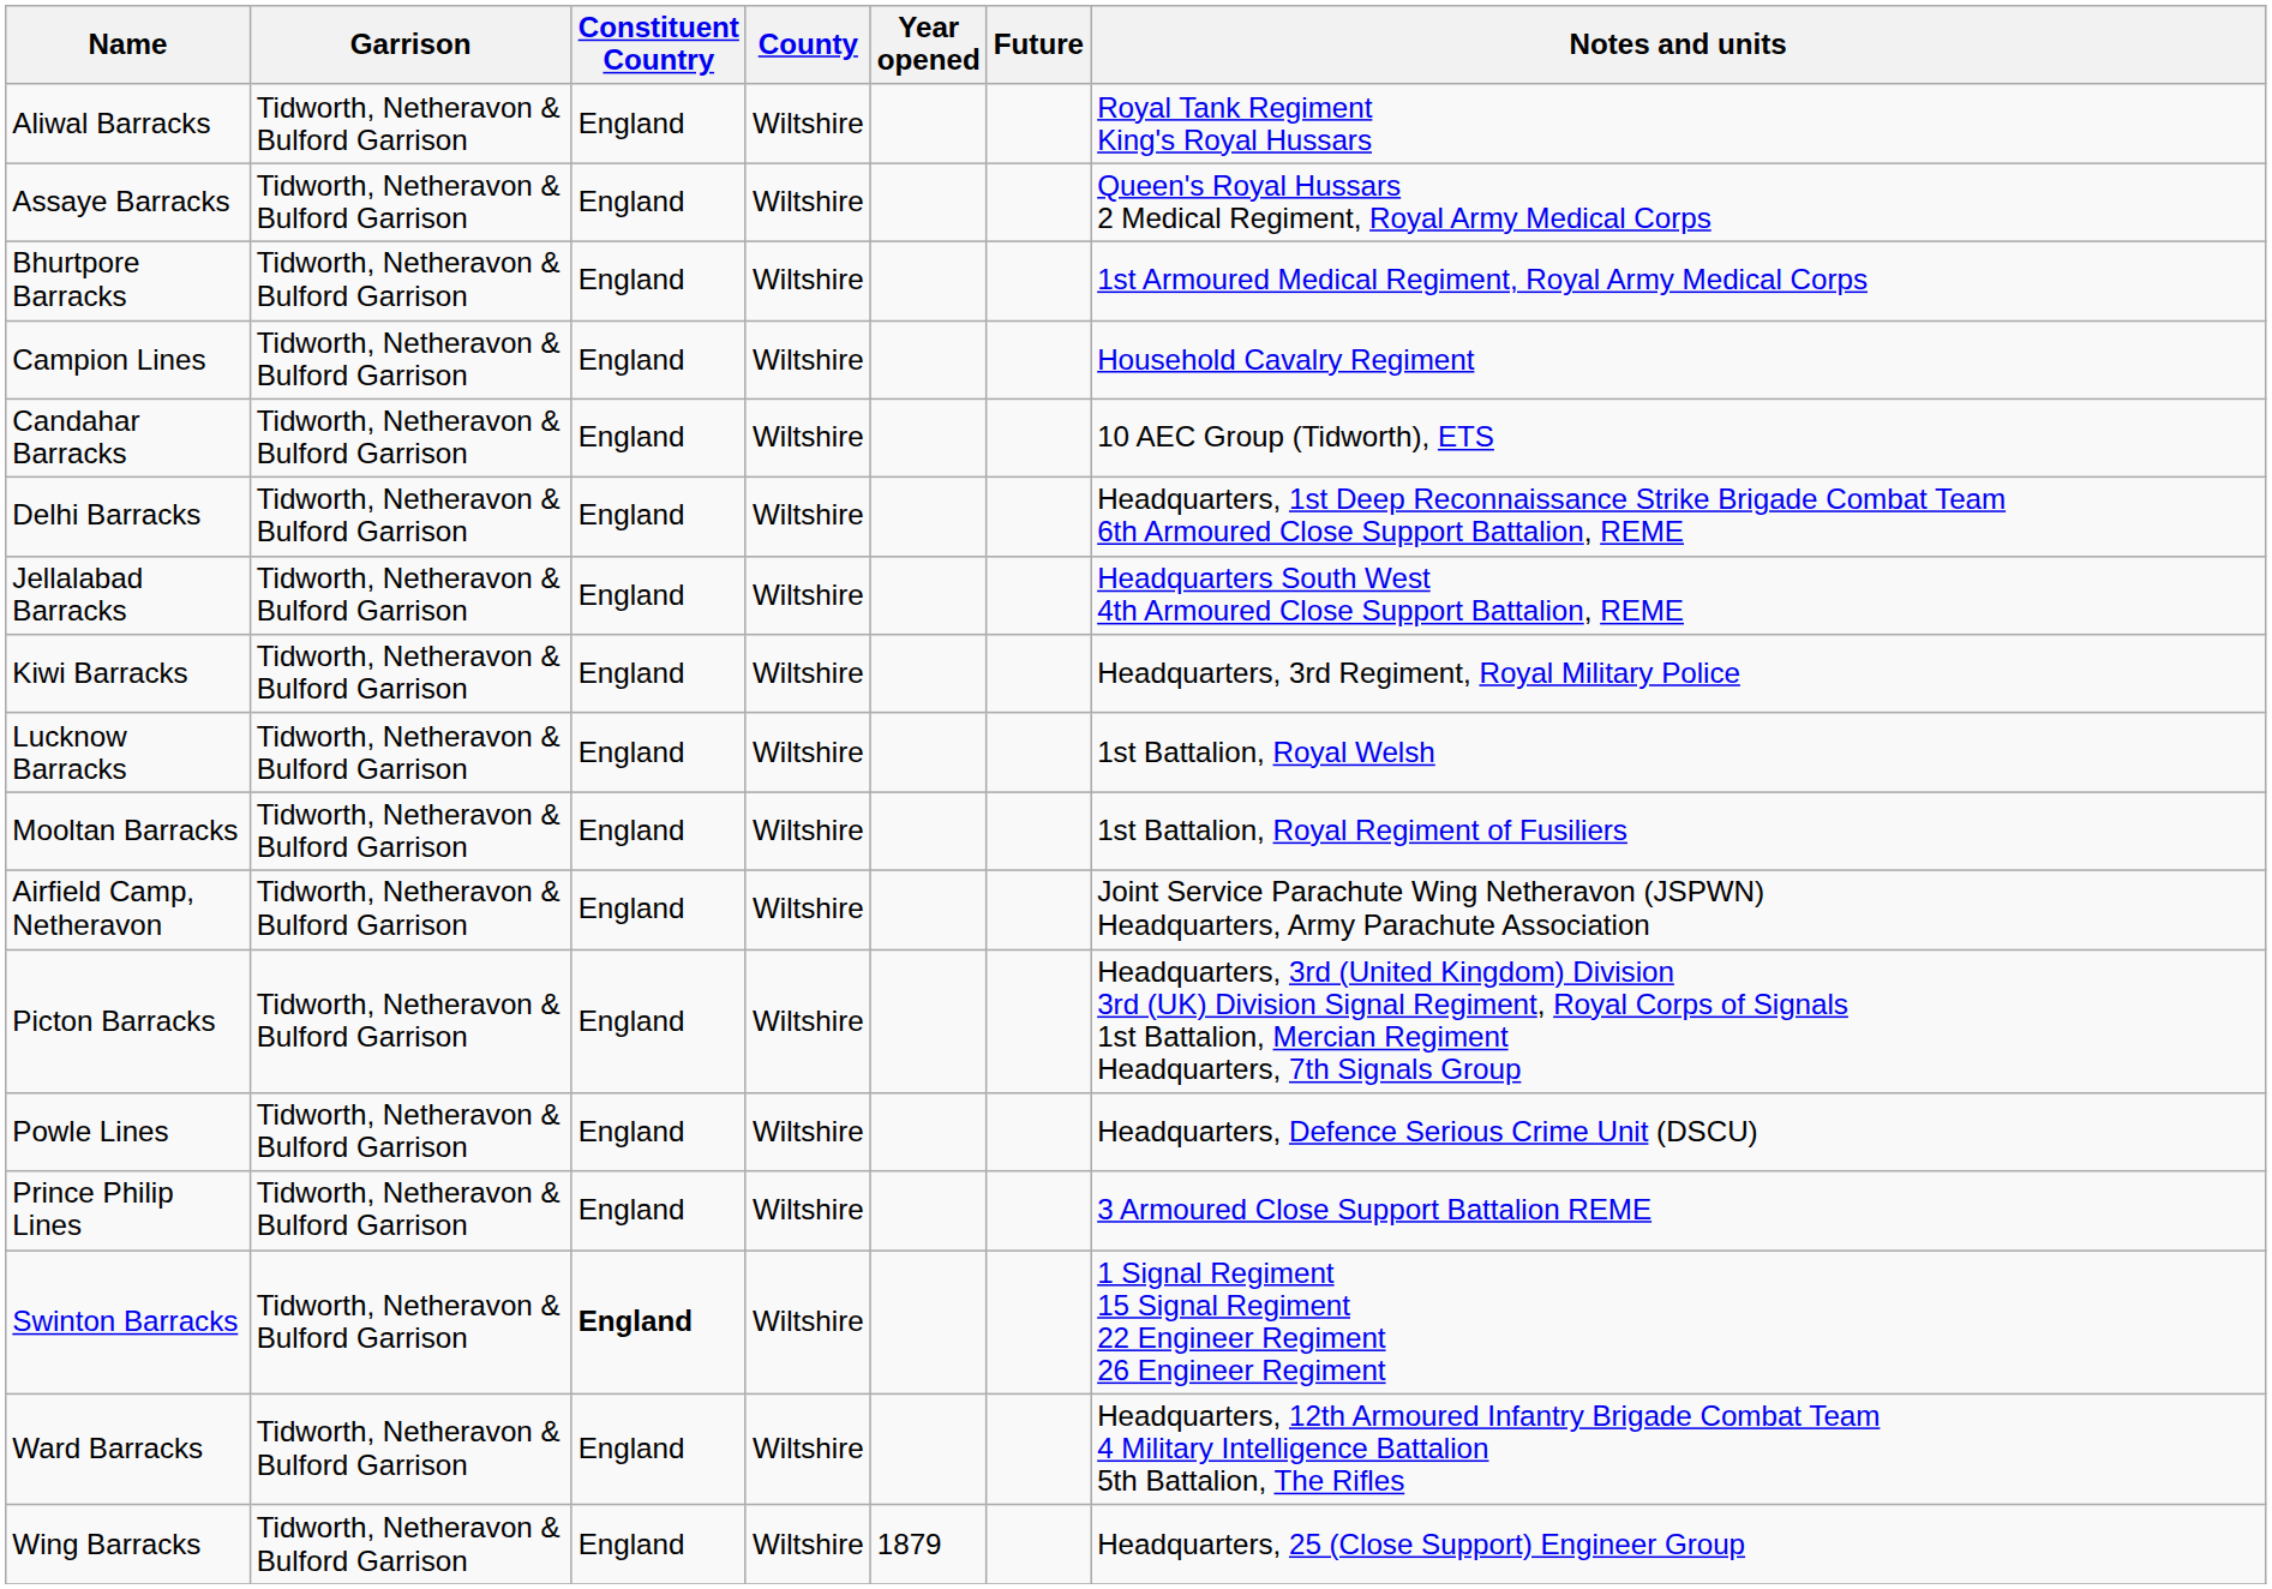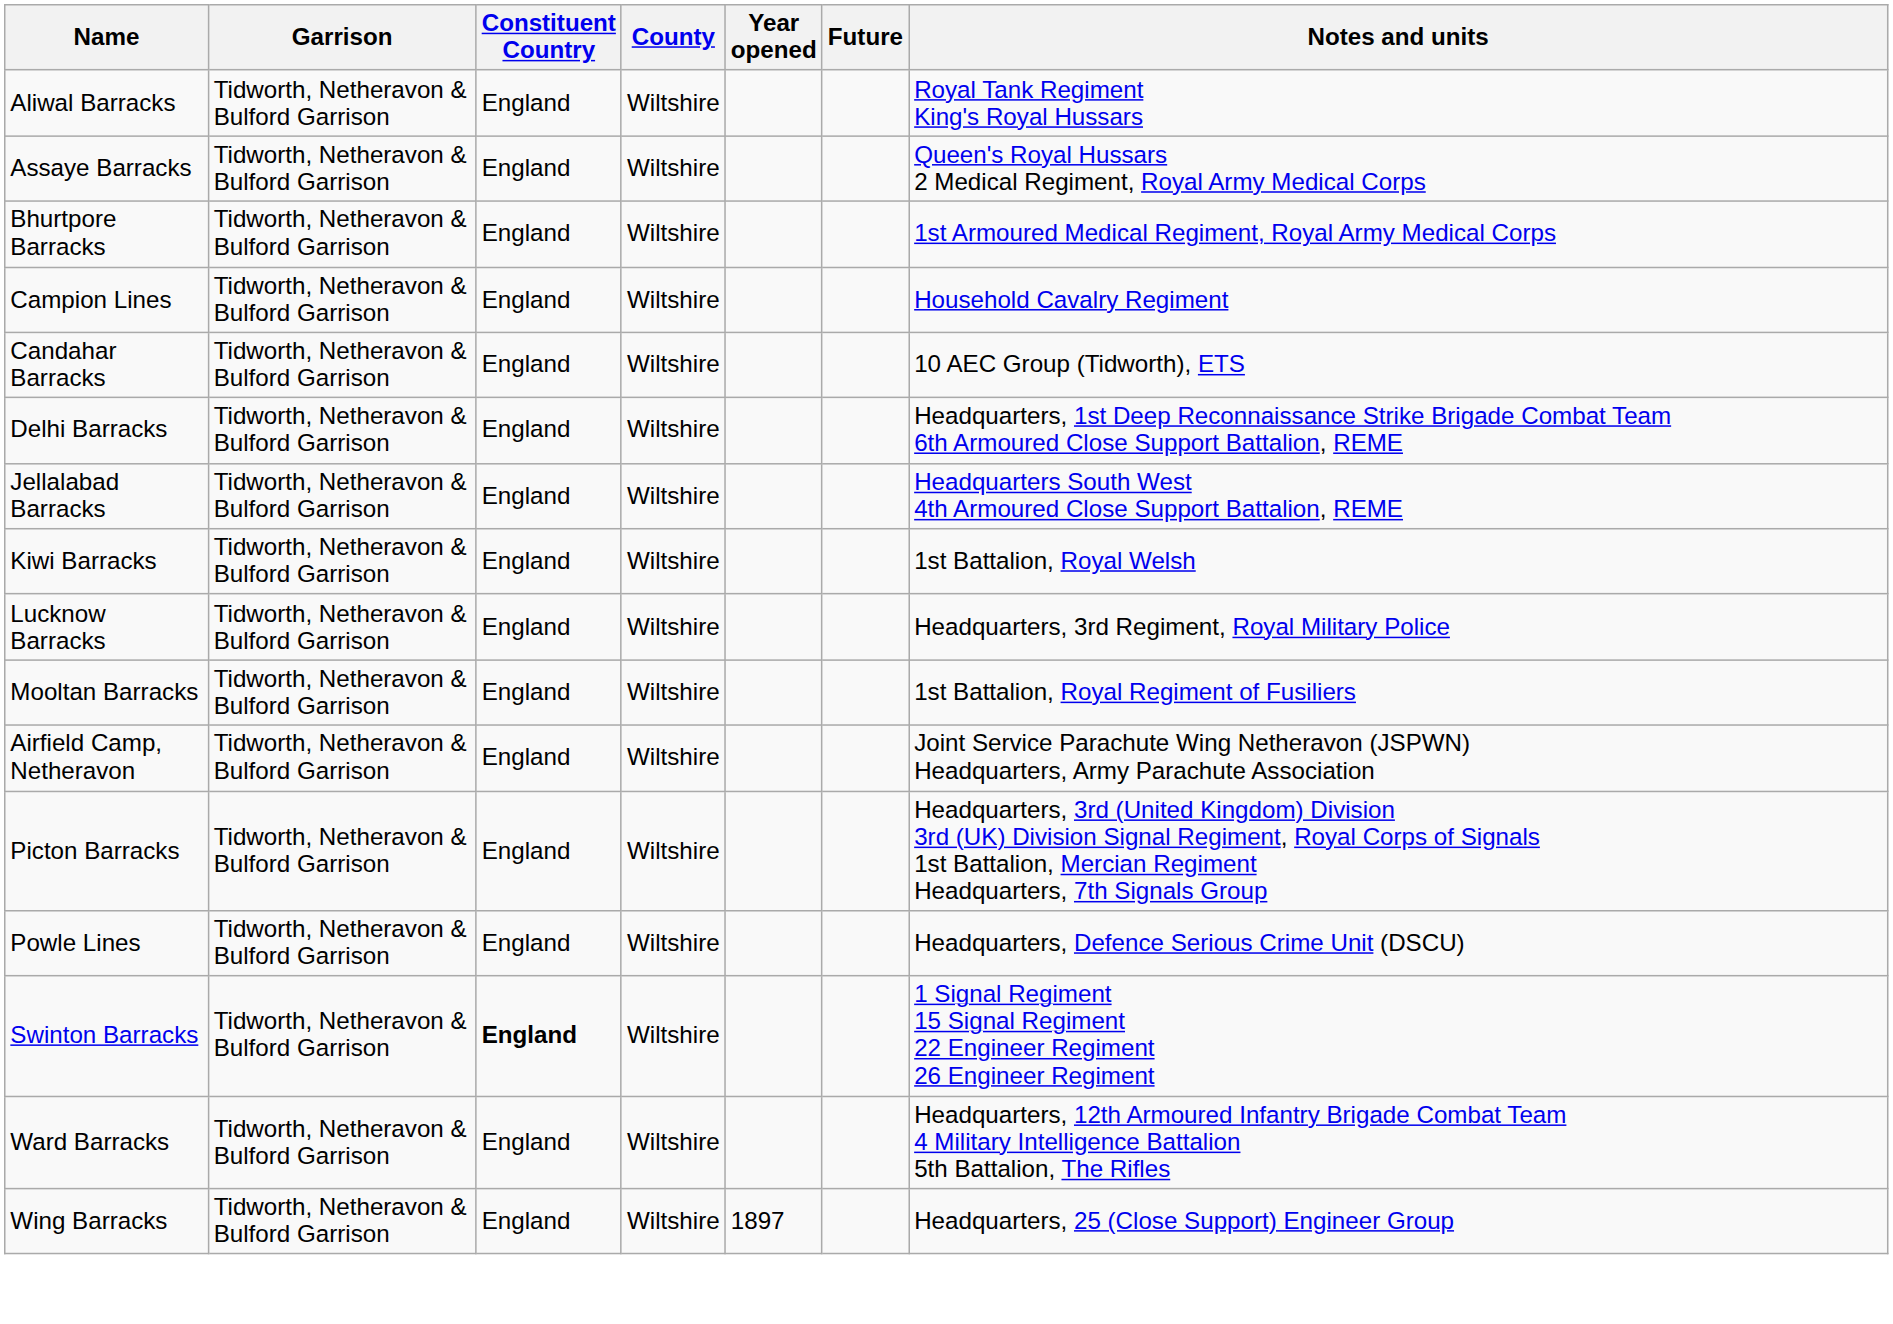Kiwi Barracks | Notes and units: Headquarters, 3rd Regiment, Royal Military Police -> 1st Battalion, Royal Welsh
Lucknow Barracks | Notes and units: 1st Battalion, Royal Welsh -> Headquarters, 3rd Regiment, Royal Military Police
- row: Prince Philip Lines | Tidworth, Netheravon & Bulford Garrison | England | Wiltshire | 3 Armoured Close Support Battalion REME
Wing Barracks | Year opened: 1879 -> 1897
